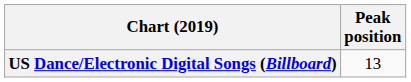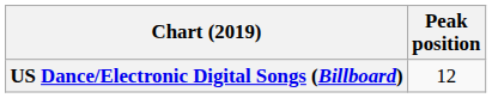US Dance/Electronic Digital Songs (Billboard) | Peak position: 13 -> 12
